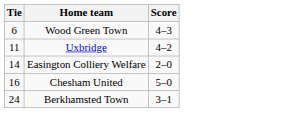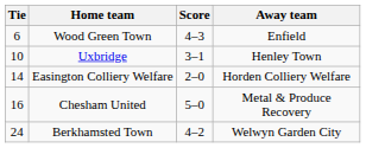+ column: Away team | Enfield | Henley Town | Horden Colliery Welfare | Metal & Produce Recovery | Welwyn Garden City
Uxbridge | Tie: 11 -> 10
Uxbridge | Score: 4–2 -> 3–1
Berkhamsted Town | Score: 3–1 -> 4–2
